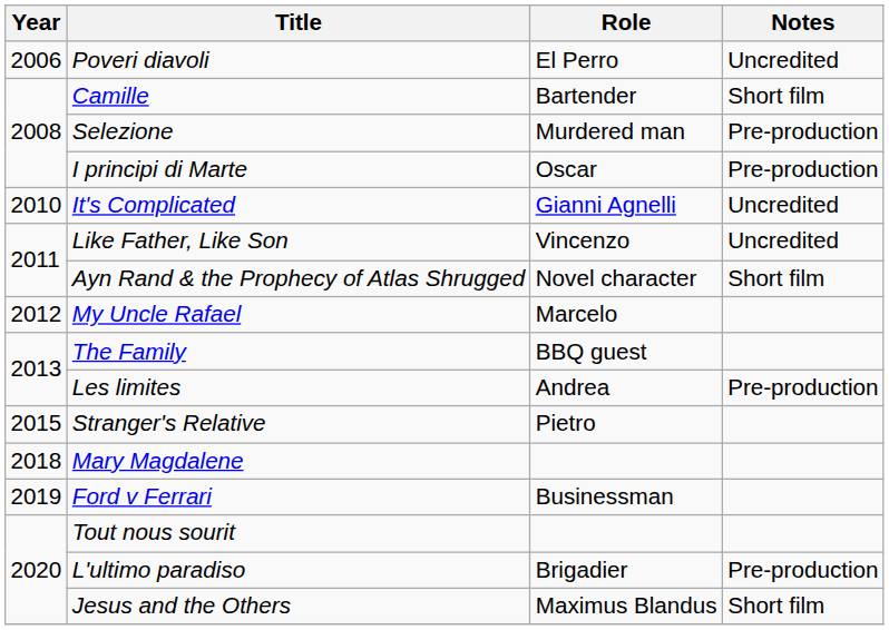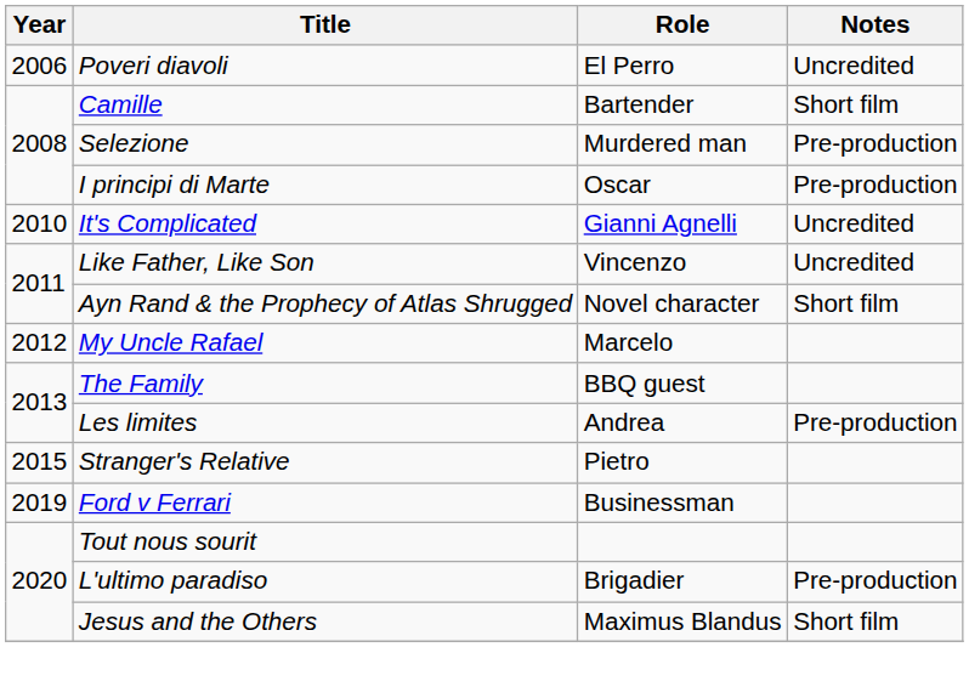- row: 2018 | Mary Magdalene
